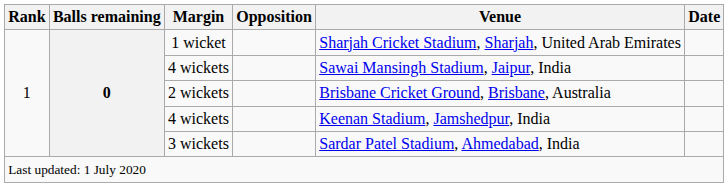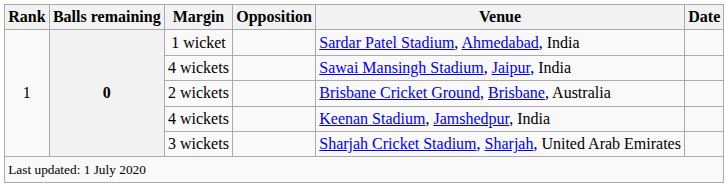1 wicket | Venue: Sharjah Cricket Stadium, Sharjah, United Arab Emirates -> Sardar Patel Stadium, Ahmedabad, India
3 wickets | Venue: Sardar Patel Stadium, Ahmedabad, India -> Sharjah Cricket Stadium, Sharjah, United Arab Emirates
